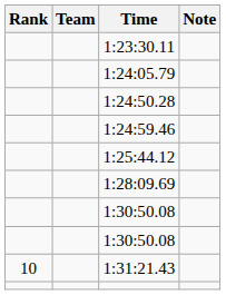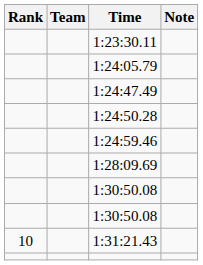+ row: 1:24:47.49
- row: 1:25:44.12
